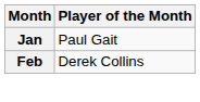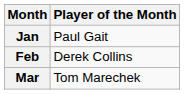+ row: Mar | Tom Marechek
